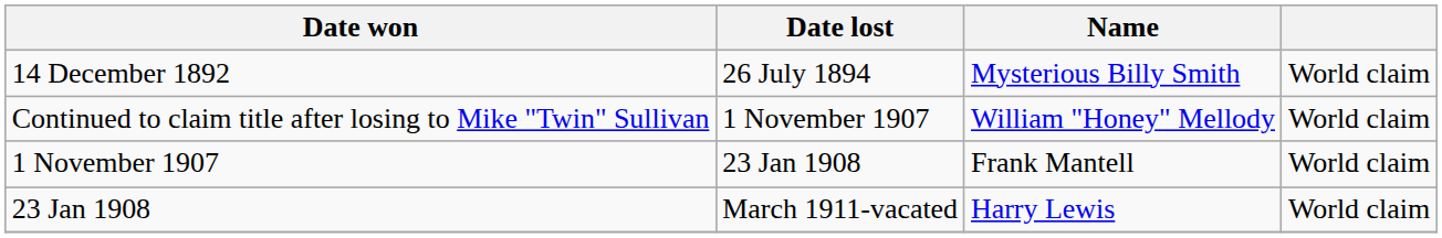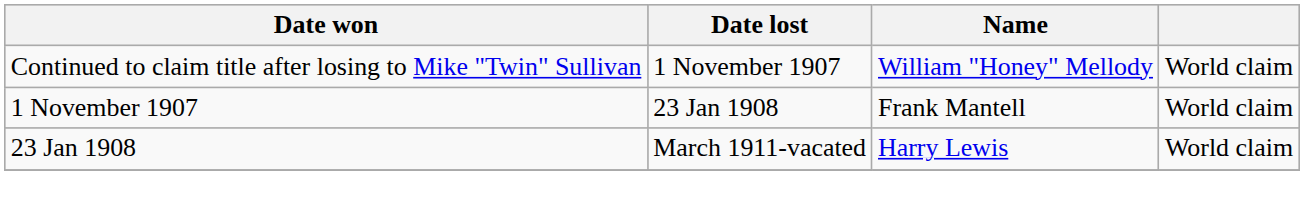- row: 14 December 1892 | 26 July 1894 | Mysterious Billy Smith | World claim
